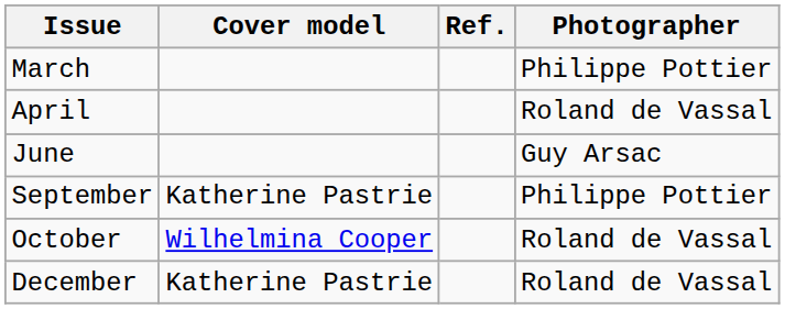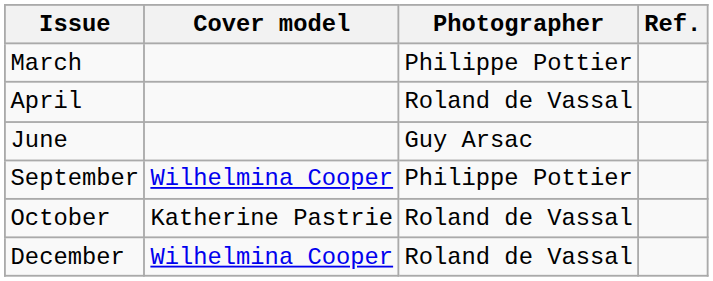columns swapped: Photographer <-> Ref.
September | Cover model: Katherine Pastrie -> Wilhelmina Cooper
October | Cover model: Wilhelmina Cooper -> Katherine Pastrie
December | Cover model: Katherine Pastrie -> Wilhelmina Cooper
